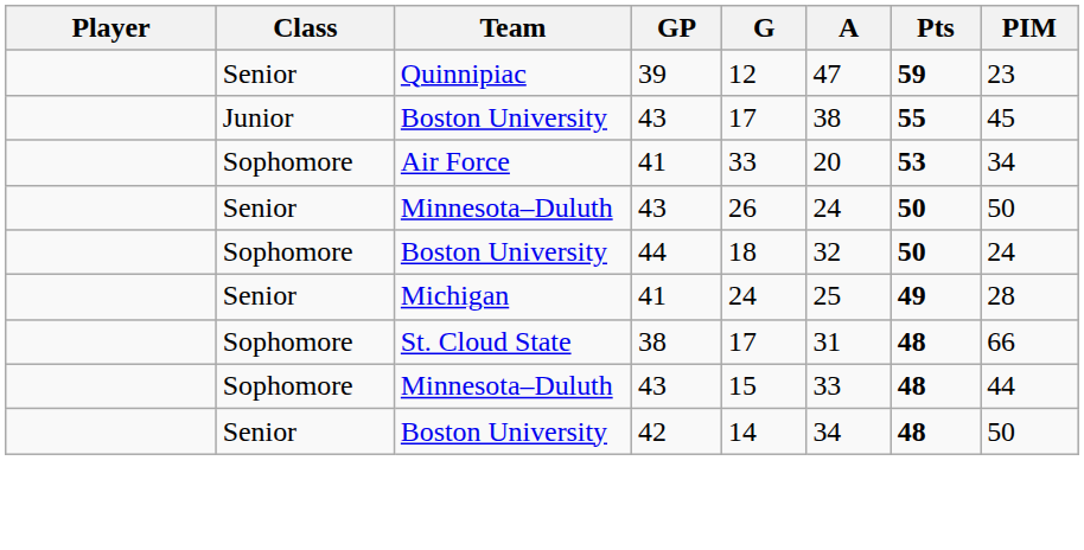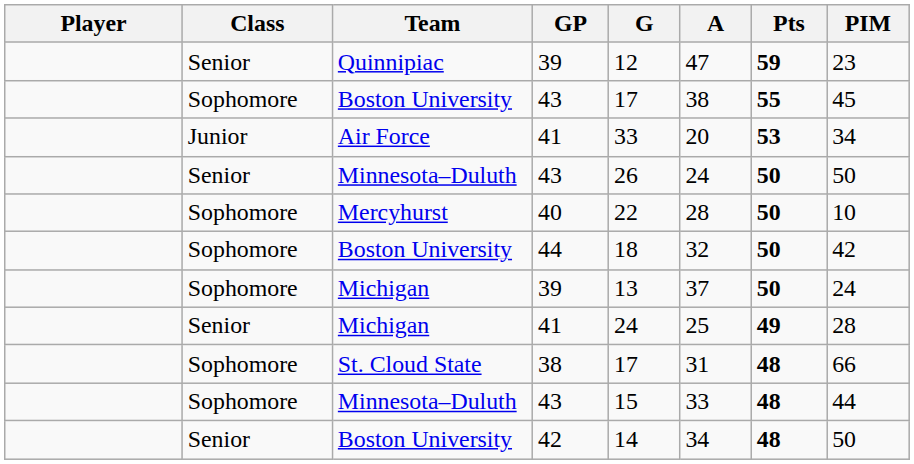Boston University / 43 | Class: Junior -> Sophomore
Air Force | Class: Sophomore -> Junior
+ row: Sophomore | Mercyhurst | 40 | 22 | 28 | 50 | 10
Boston University / 44 | PIM: 24 -> 42
+ row: Sophomore | Michigan | 39 | 13 | 37 | 50 | 24
